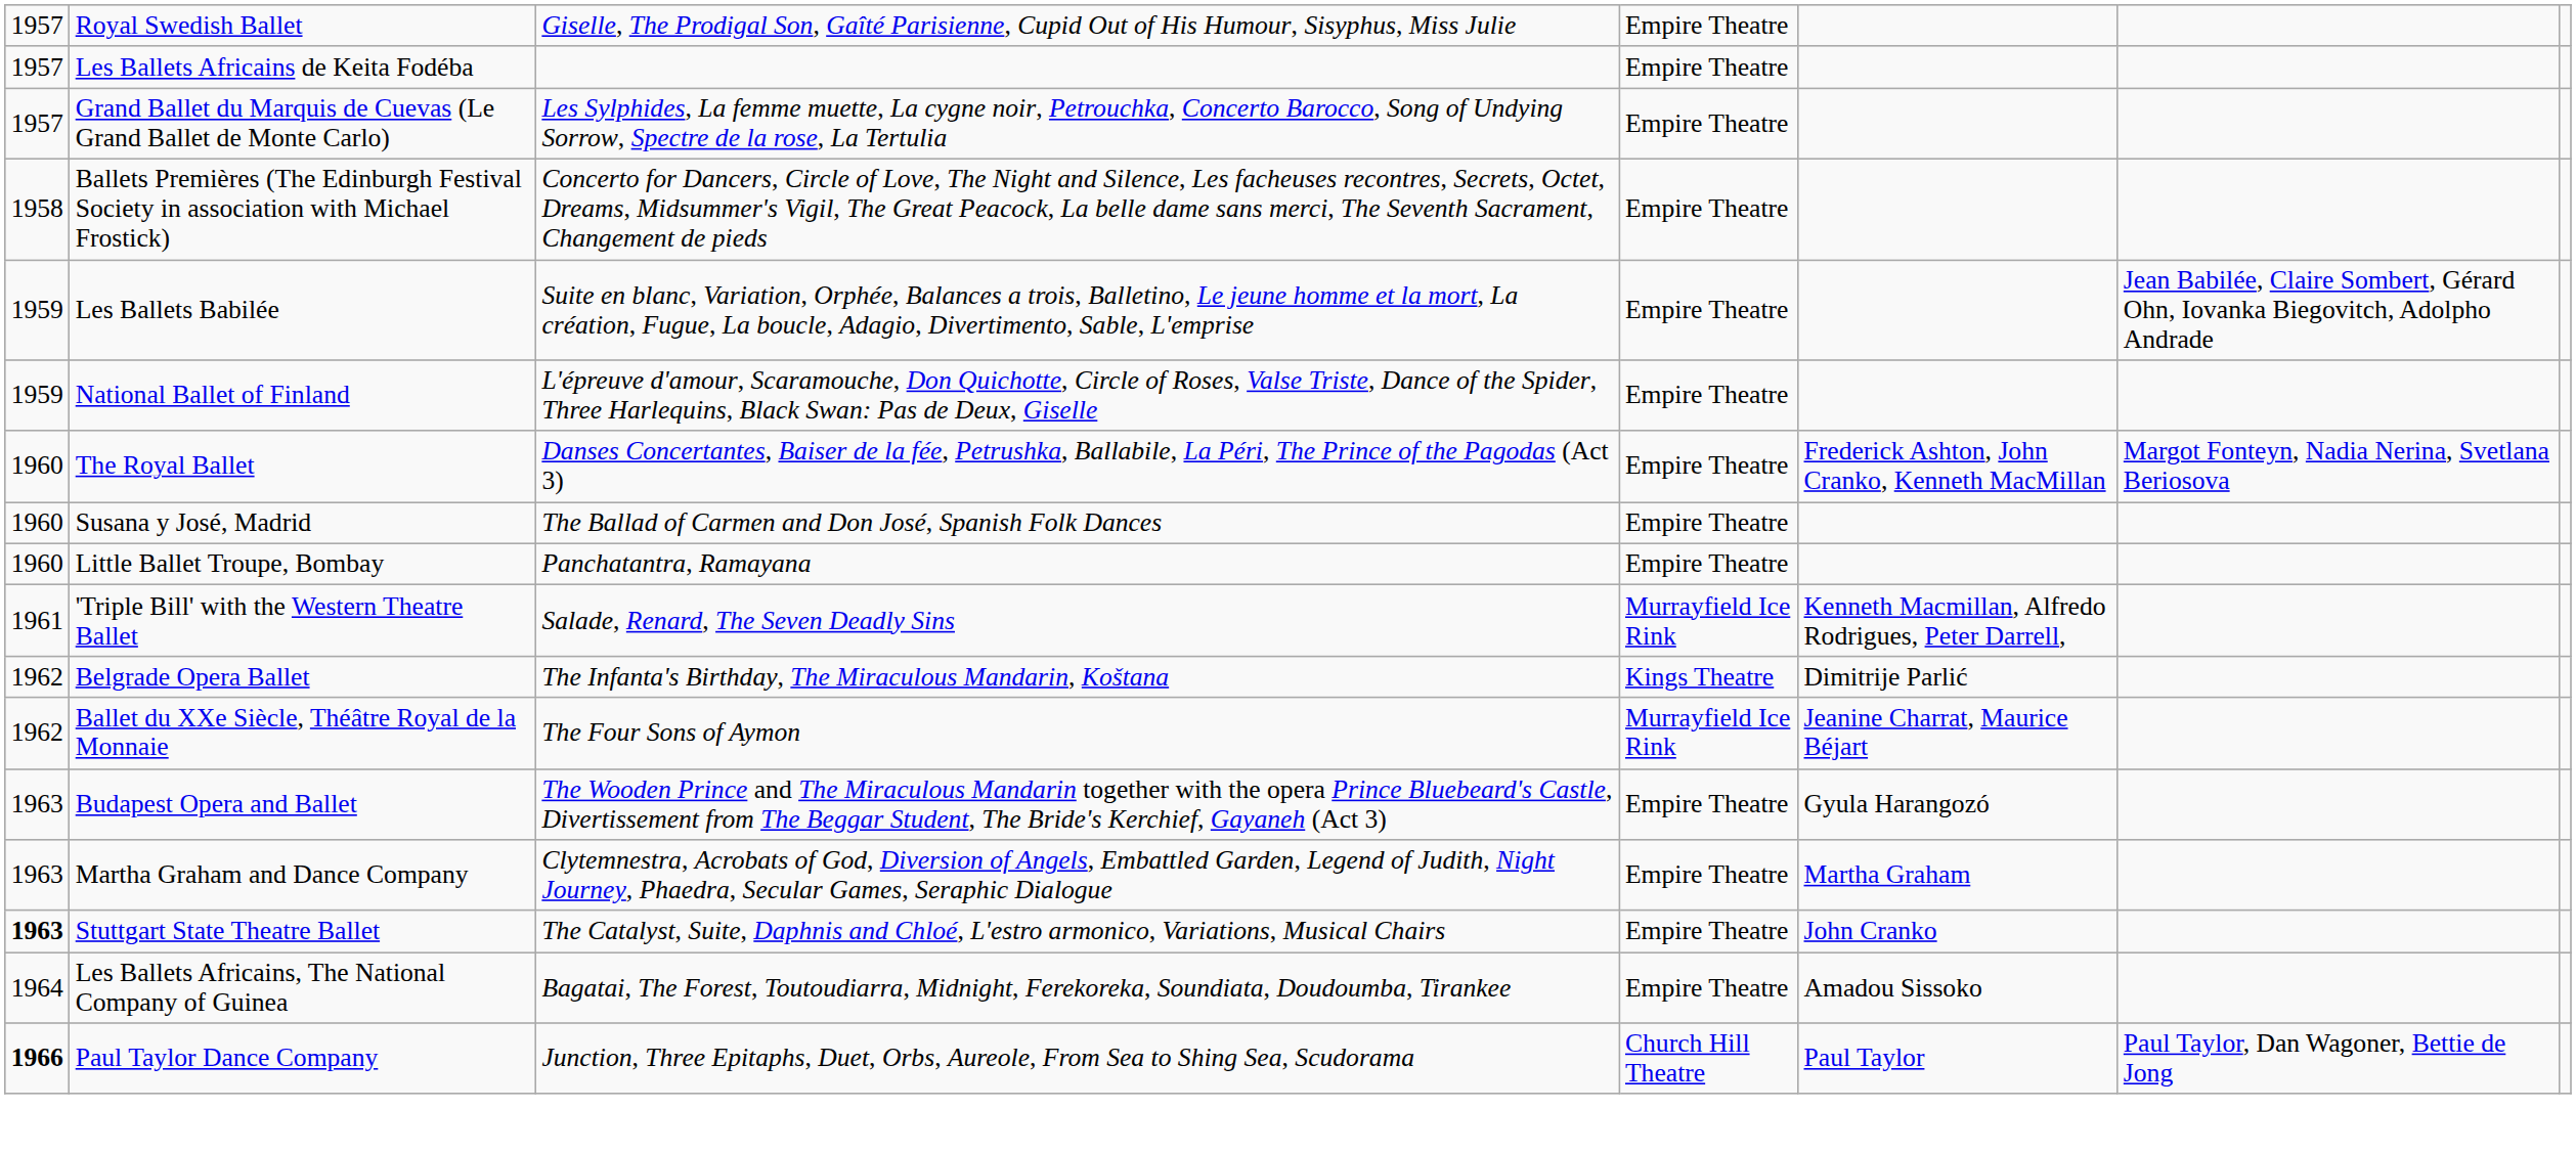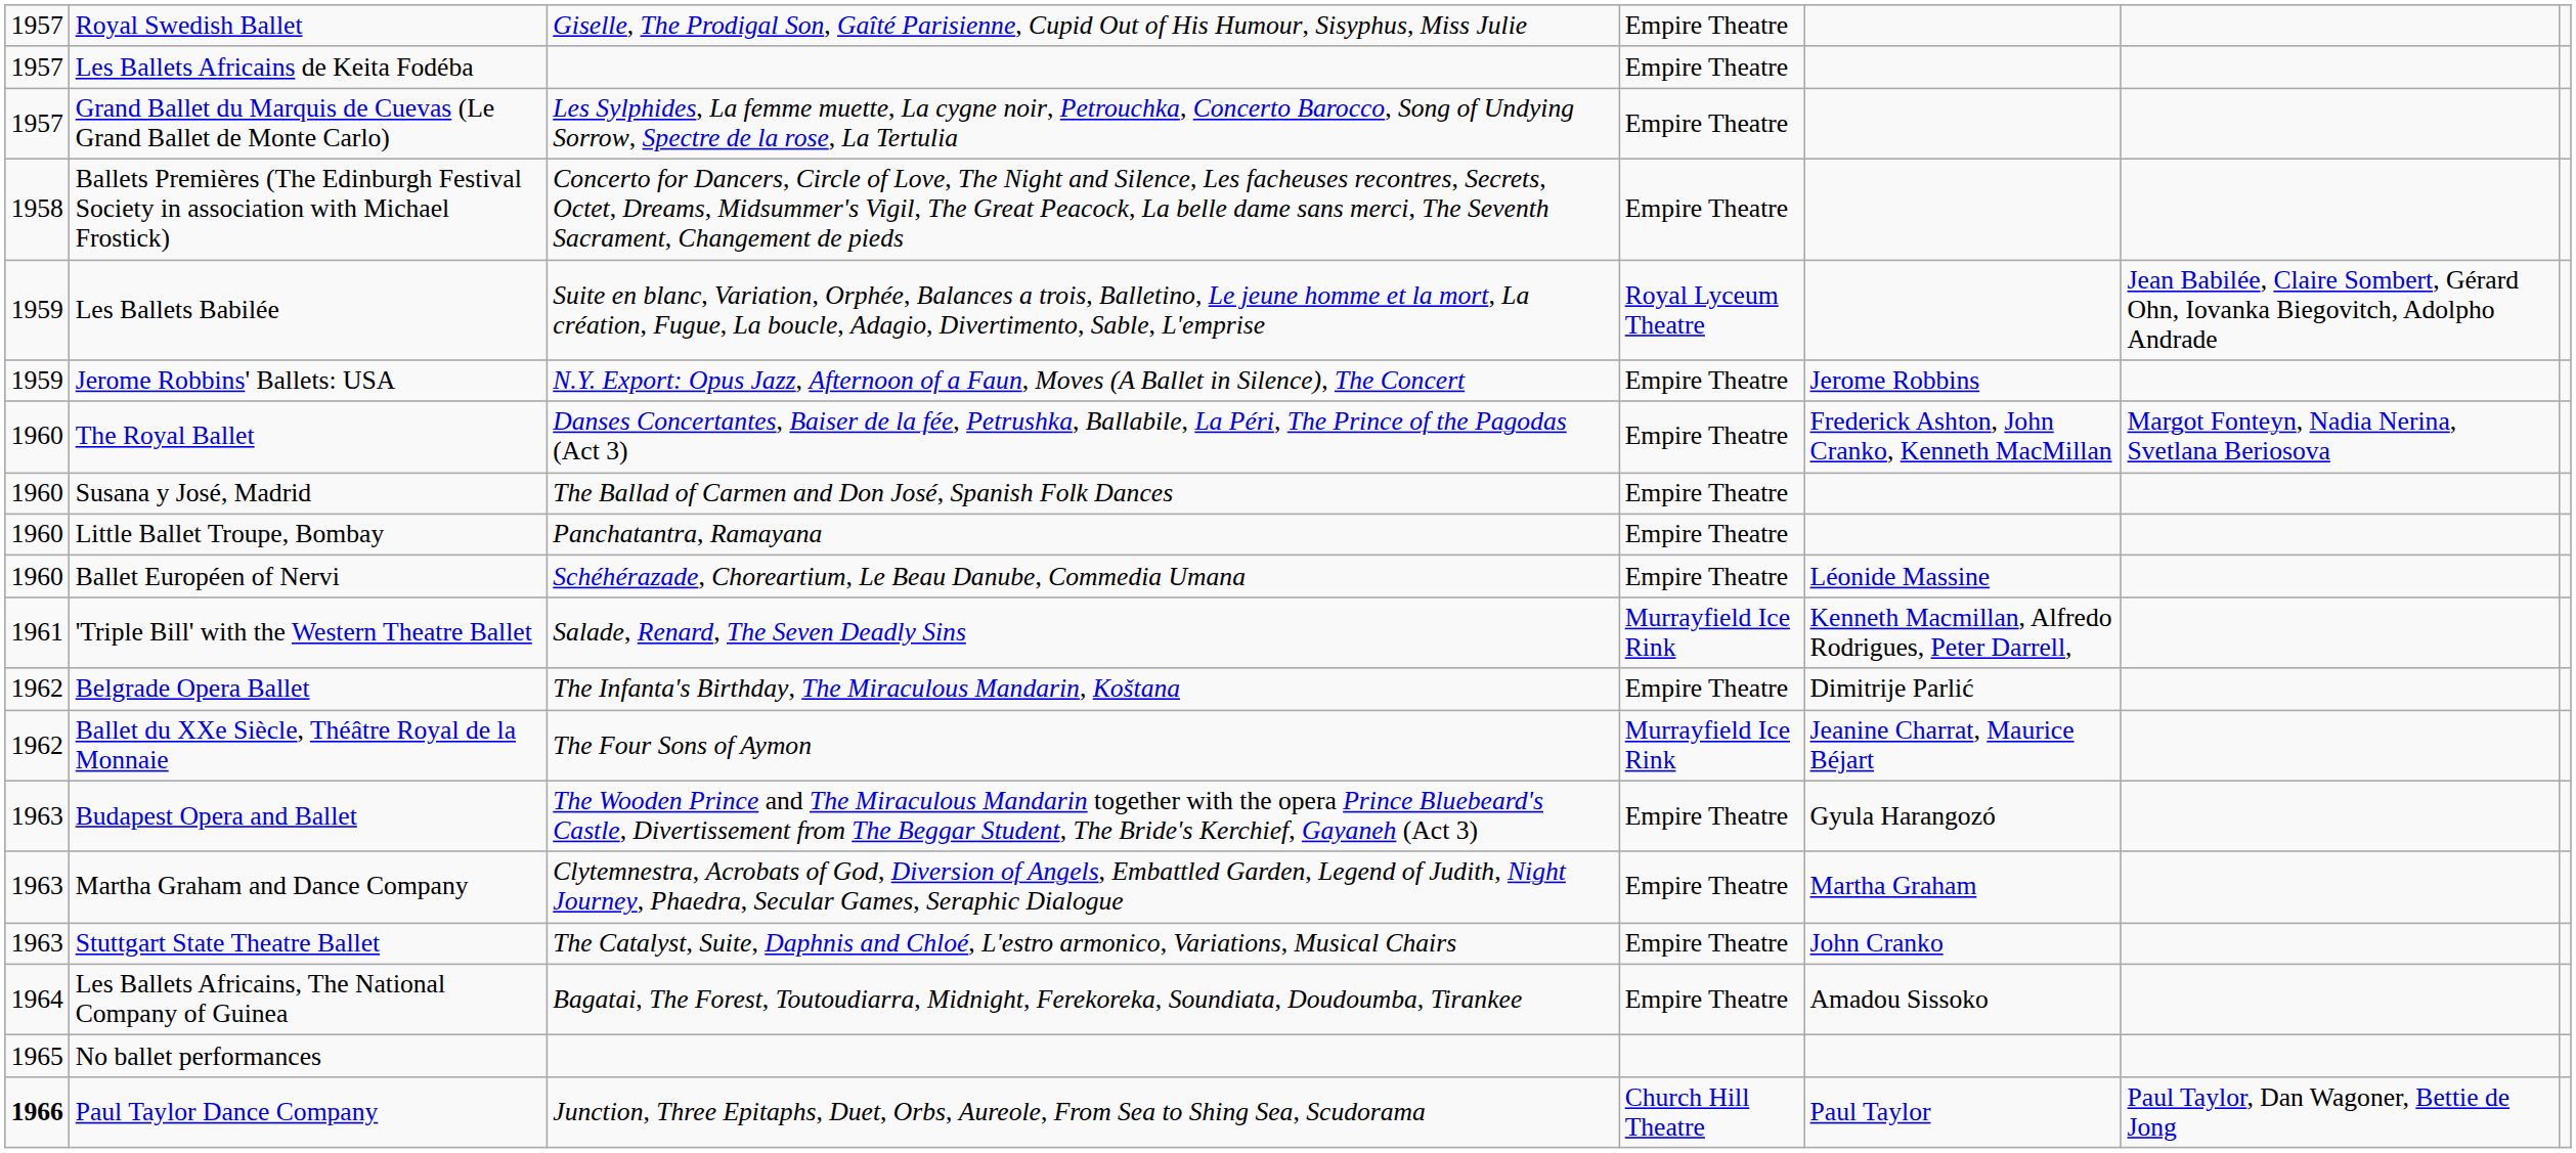Les Ballets Babilée | column 4: Empire Theatre -> Royal Lyceum Theatre
- row: 1959 | National Ballet of Finland | L'épreuve d'amour, Scaramouche, Don Quichotte, Circle of Roses, Valse Triste, Dance of the Spider, Three Harlequins, Black Swan: Pas de Deux, Giselle | Empire Theatre
+ row: 1959 | Jerome Robbins' Ballets: USA | N.Y. Export: Opus Jazz, Afternoon of a Faun, Moves (A Ballet in Silence), The Concert | Empire Theatre | Jerome Robbins
+ row: 1960 | Ballet Européen of Nervi | Schéhérazade, Choreartium, Le Beau Danube, Commedia Umana | Empire Theatre | Léonide Massine
Belgrade Opera Ballet | column 4: Kings Theatre -> Empire Theatre
Stuttgart State Theatre Ballet | column 1: bold -> normal
+ row: 1965 | No ballet performances
